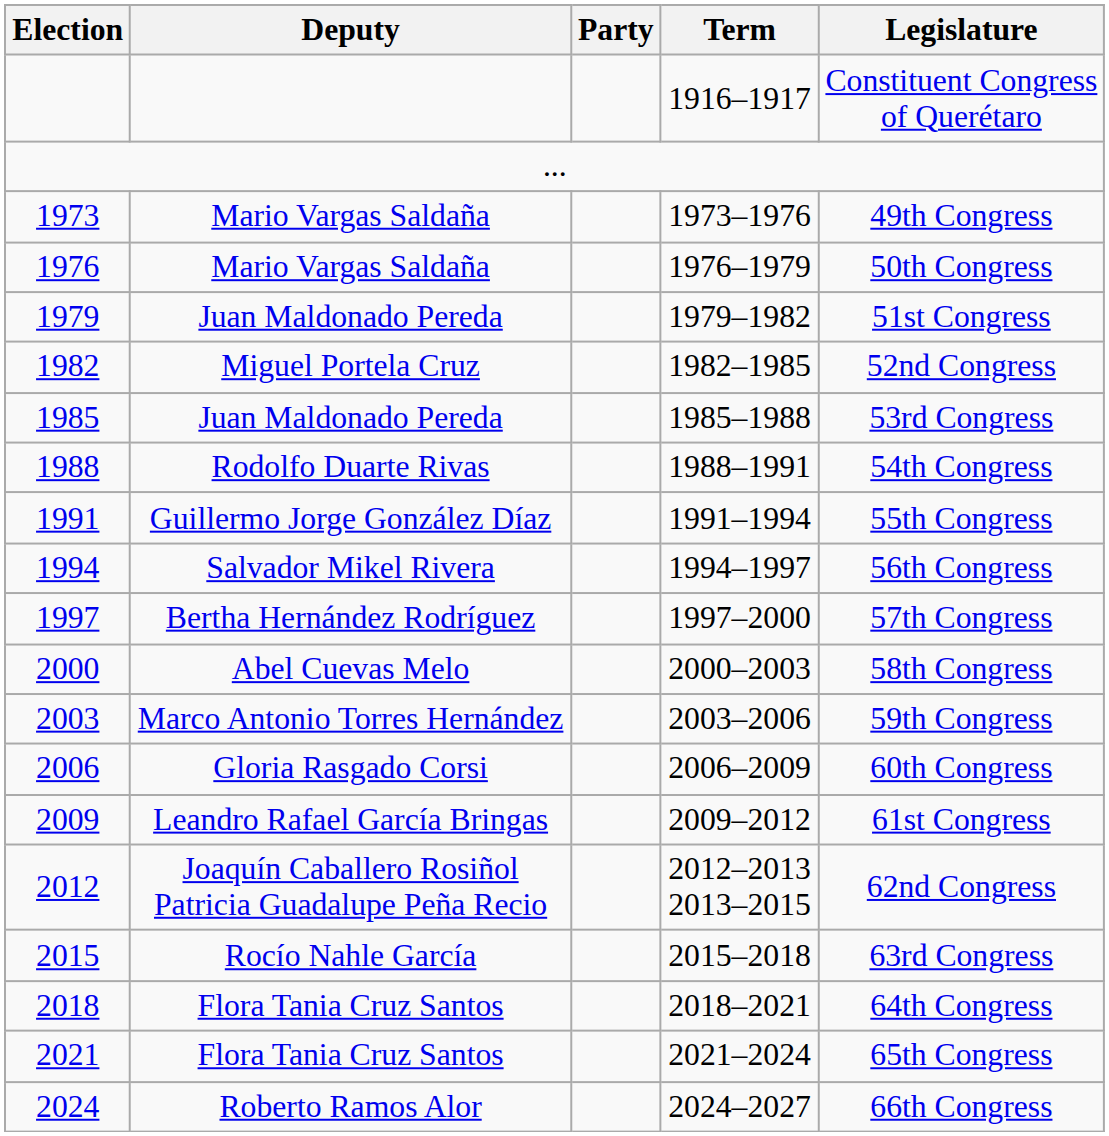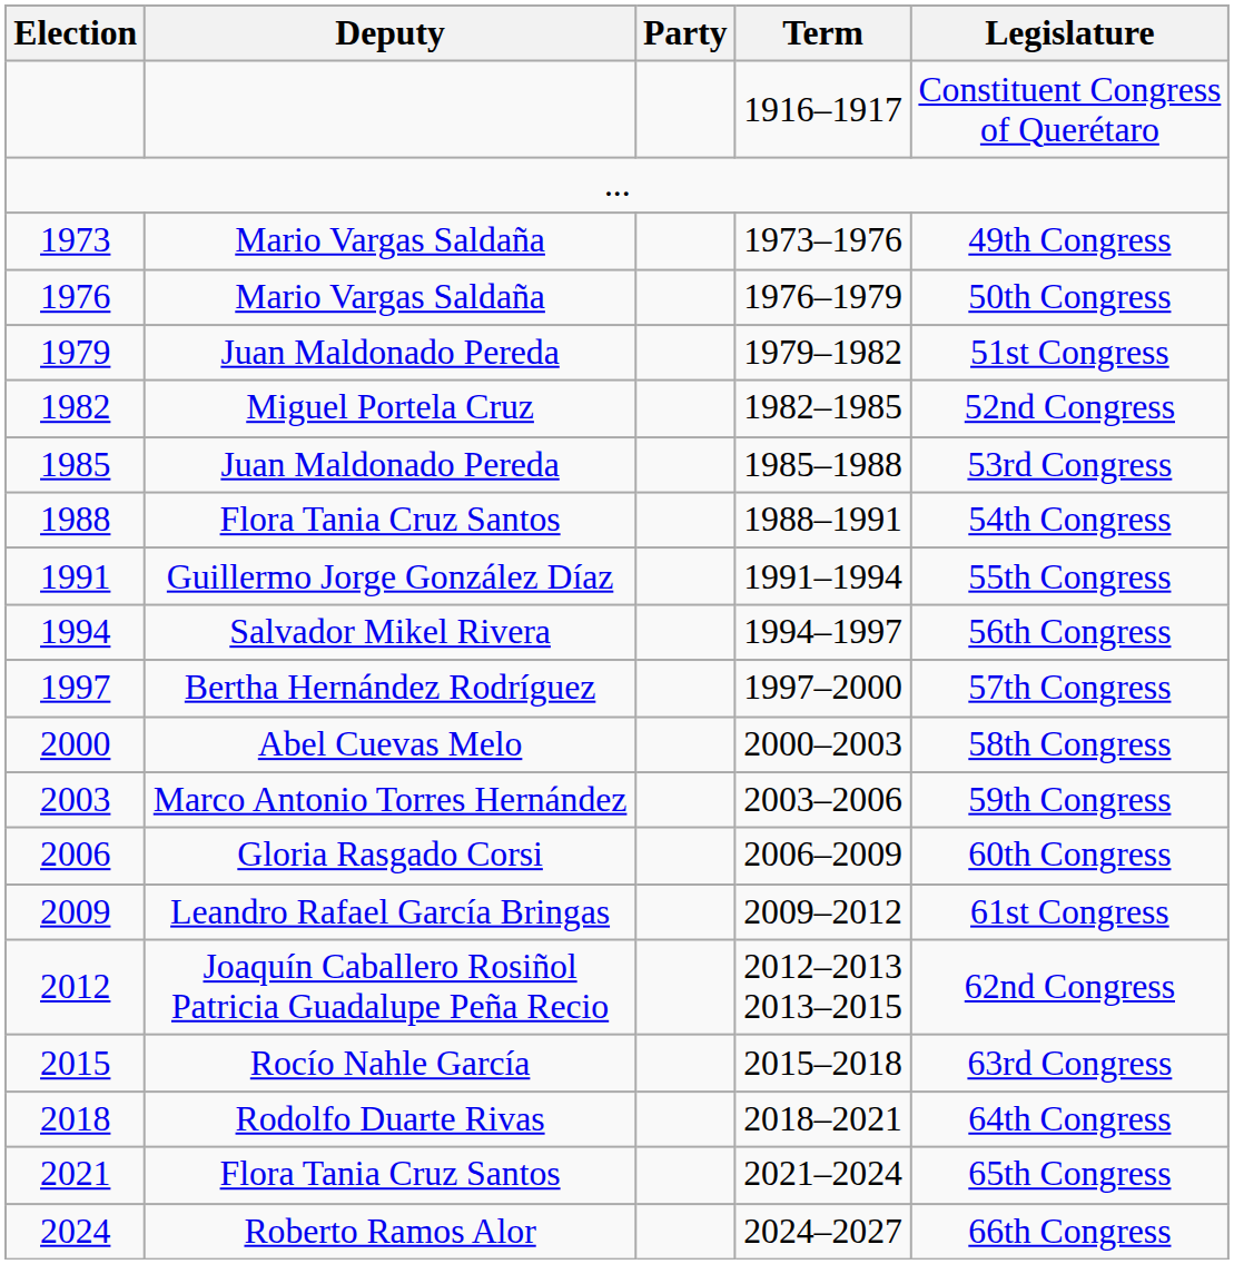1988 | Deputy: Rodolfo Duarte Rivas -> Flora Tania Cruz Santos
2018 | Deputy: Flora Tania Cruz Santos -> Rodolfo Duarte Rivas
